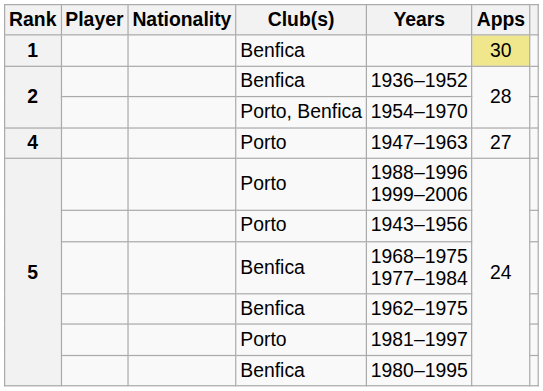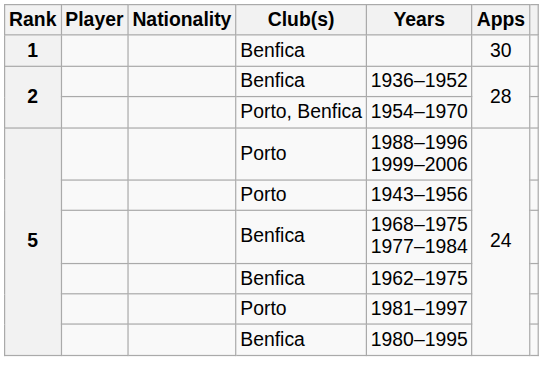1 | Apps: khaki background -> no background
- row: 4 | Porto | 1947–1963 | 27
